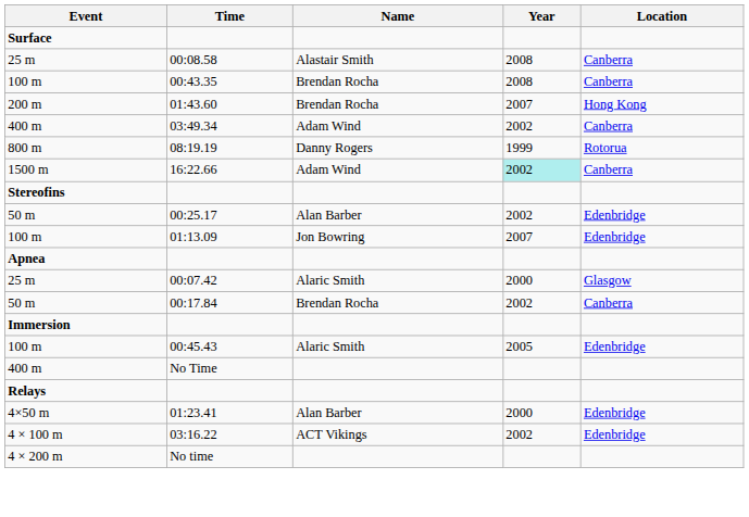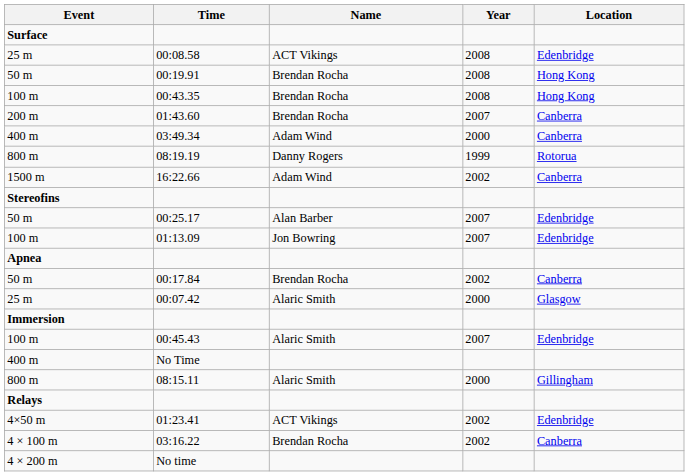00:08.58 | Name: Alastair Smith -> ACT Vikings
00:08.58 | Location: Canberra -> Edenbridge
+ row: 50 m | 00:19.91 | Brendan Rocha | 2008 | Hong Kong
00:43.35 | Location: Canberra -> Hong Kong
01:43.60 | Location: Hong Kong -> Canberra
03:49.34 | Year: 2002 -> 2000
16:22.66 | Year: paleturquoise background -> no background
00:25.17 | Year: 2002 -> 2007
rows swapped: 00:07.42 <-> 00:17.84
00:45.43 | Year: 2005 -> 2007
+ row: 800 m | 08:15.11 | Alaric Smith | 2000 | Gillingham
01:23.41 | Name: Alan Barber -> ACT Vikings
01:23.41 | Year: 2000 -> 2002
03:16.22 | Name: ACT Vikings -> Brendan Rocha
03:16.22 | Location: Edenbridge -> Canberra
